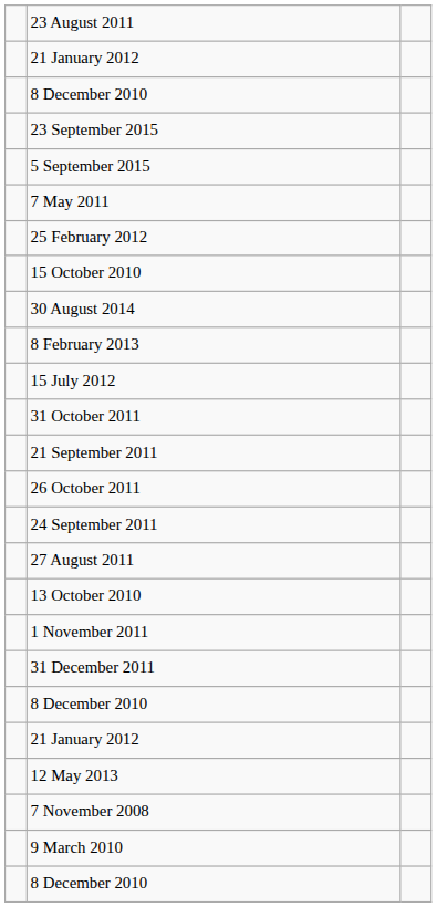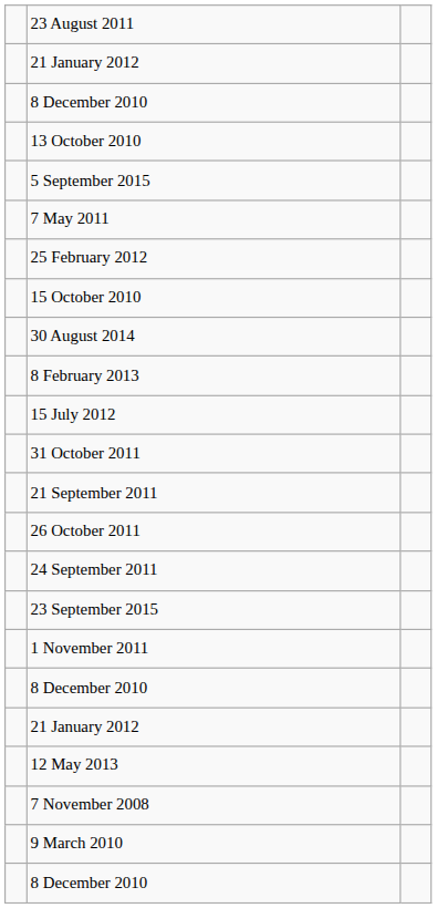rows swapped: 23 September 2015 <-> 13 October 2010
- row: 27 August 2011
- row: 31 December 2011
